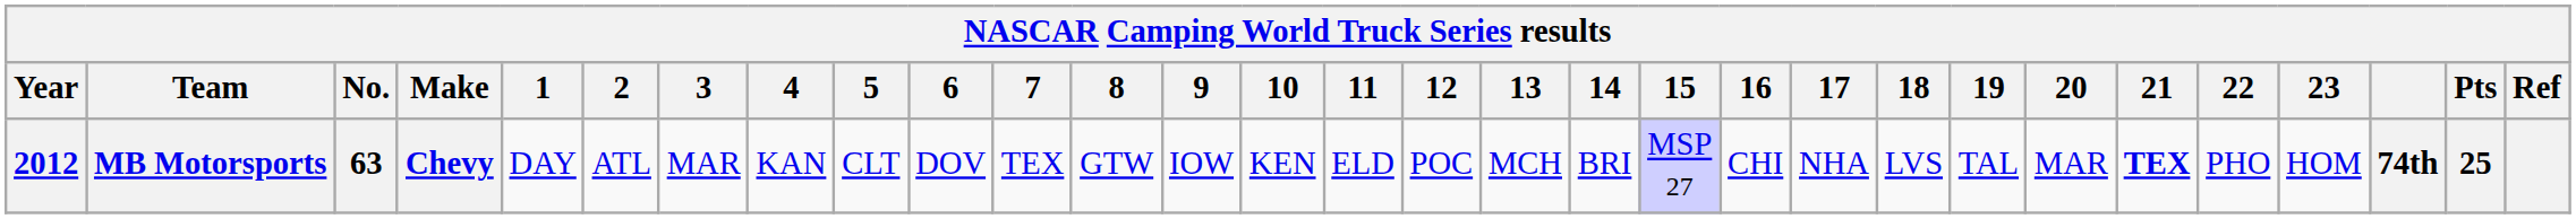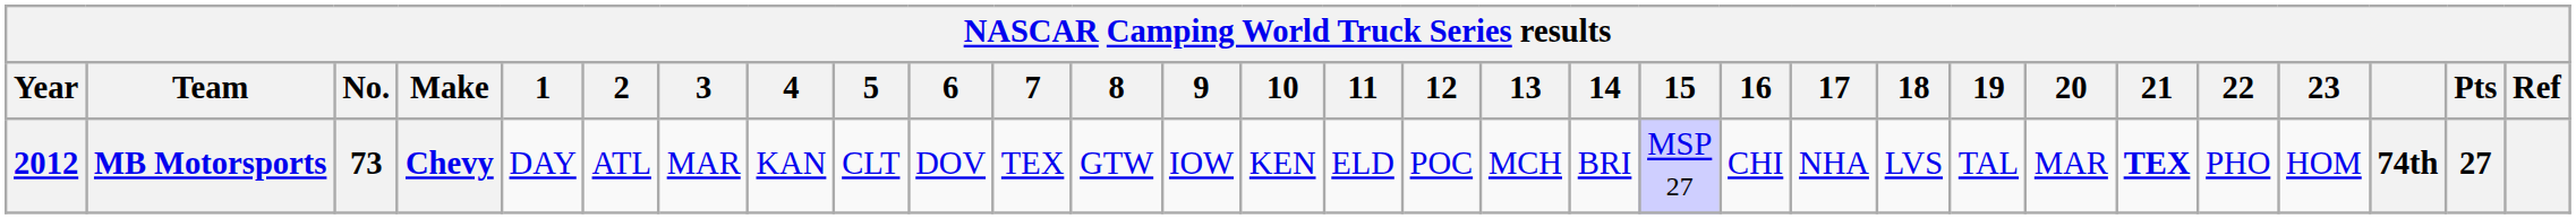MB Motorsports | No.: 63 -> 73
MB Motorsports | Pts: 25 -> 27
